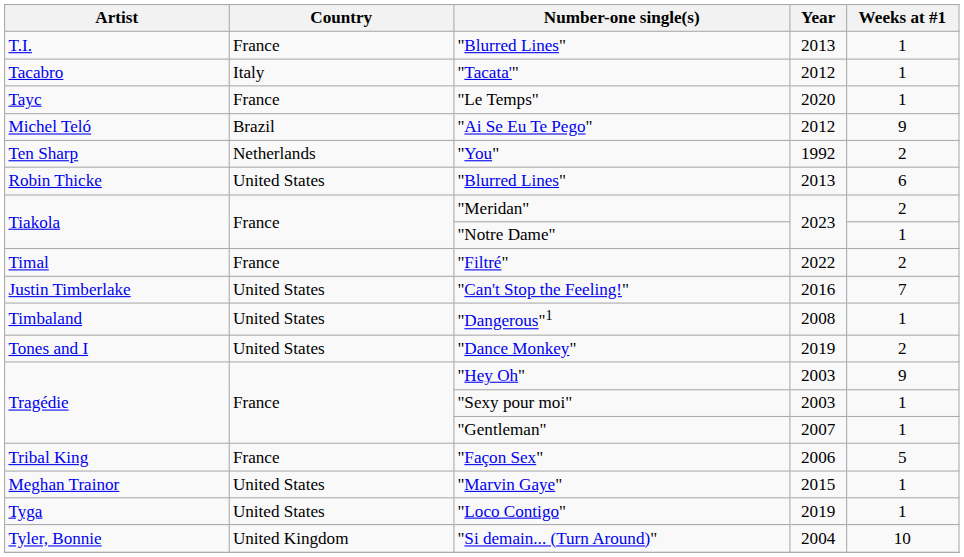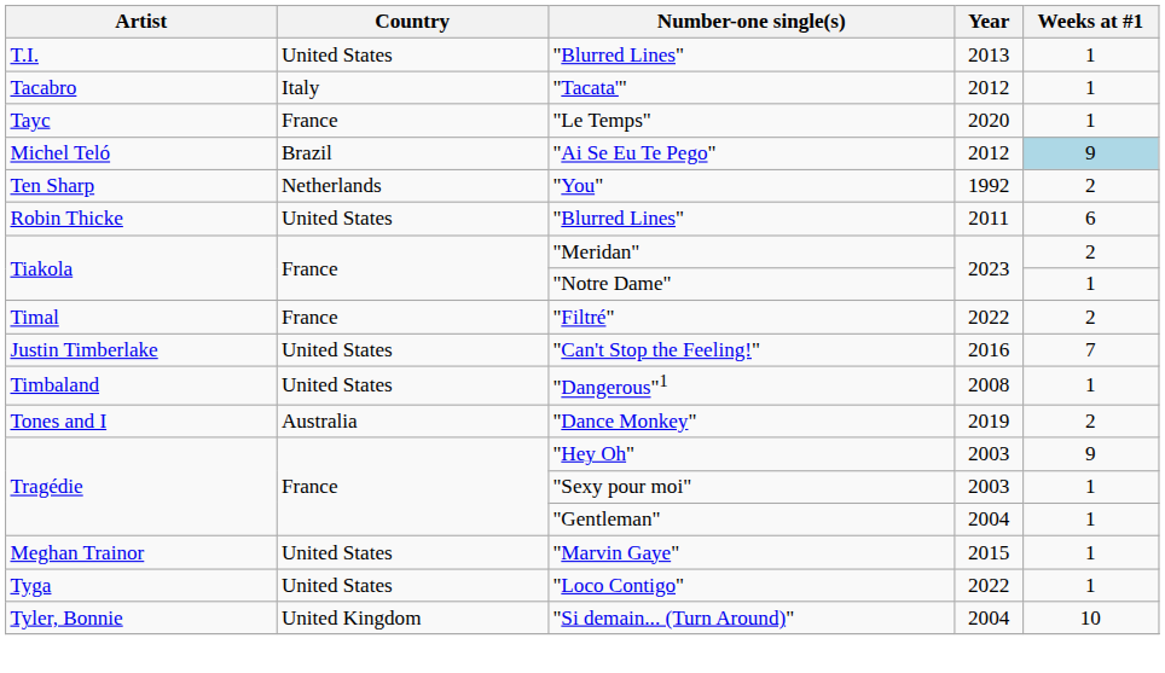T.I. / "Blurred Lines" | Country: France -> United States
"Ai Se Eu Te Pego" | Weeks at #1: no background -> lightblue background
Robin Thicke / "Blurred Lines" | Year: 2013 -> 2011
"Dance Monkey" | Country: United States -> Australia
"Gentleman" | Year: 2007 -> 2004
- row: Tribal King | France | "Façon Sex" | 2006 | 5
"Loco Contigo" | Year: 2019 -> 2022
